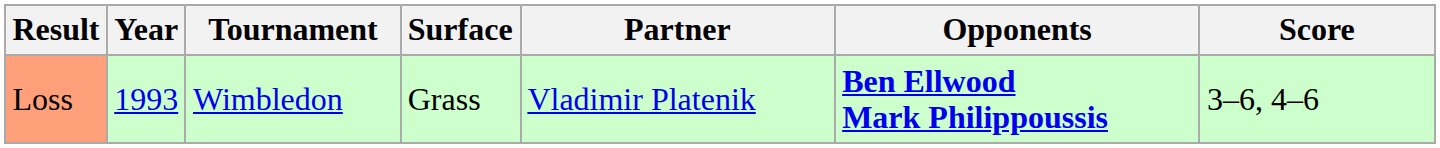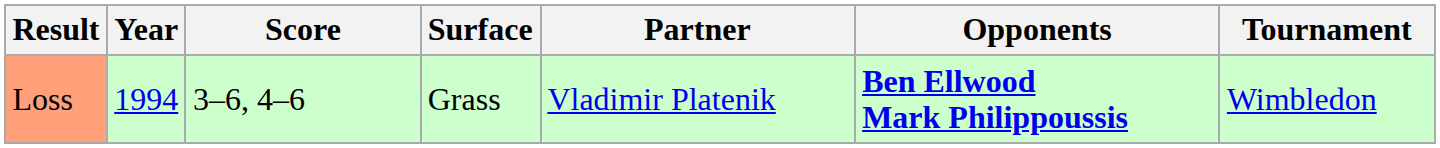columns swapped: Tournament <-> Score
Loss | Year: 1993 -> 1994
